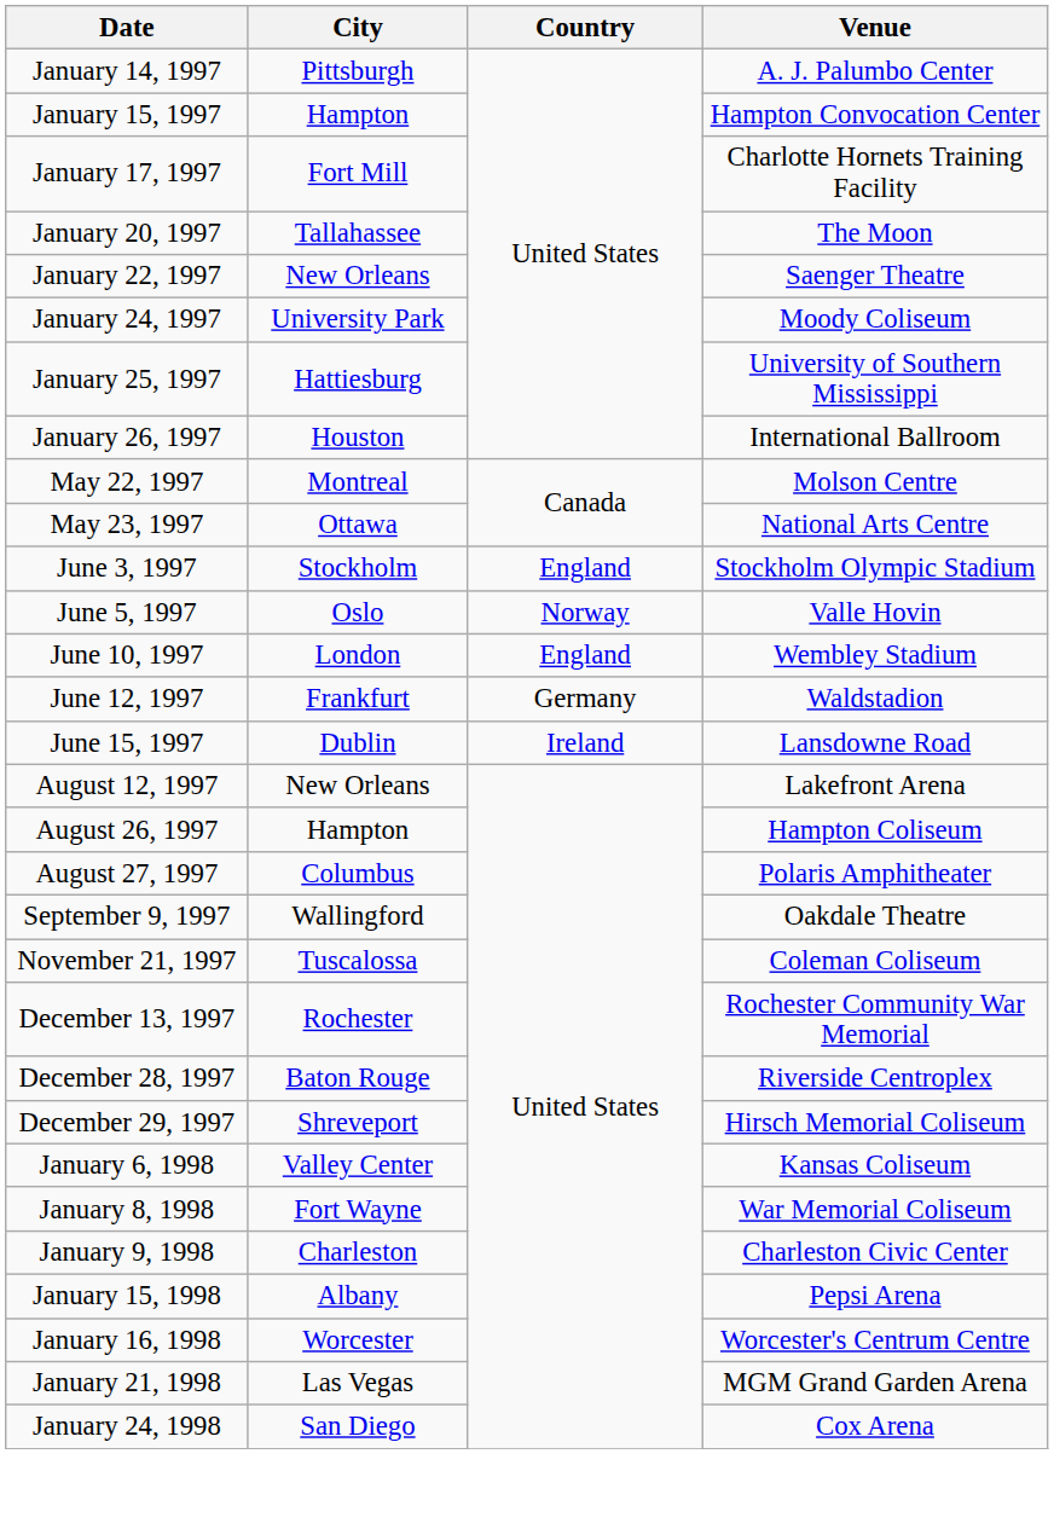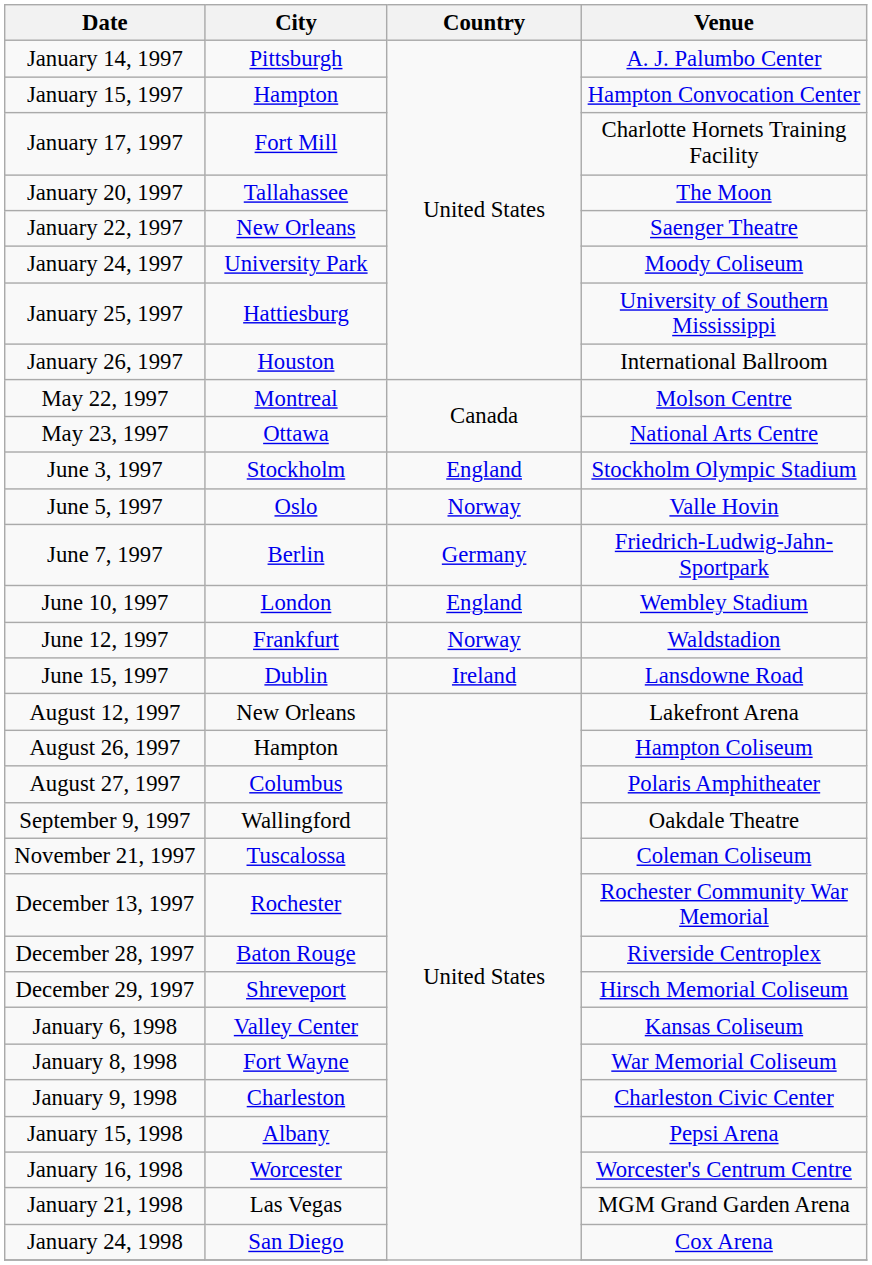+ row: June 7, 1997 | Berlin | Germany | Friedrich-Ludwig-Jahn-Sportpark
June 12, 1997 | Country: Germany -> Norway
